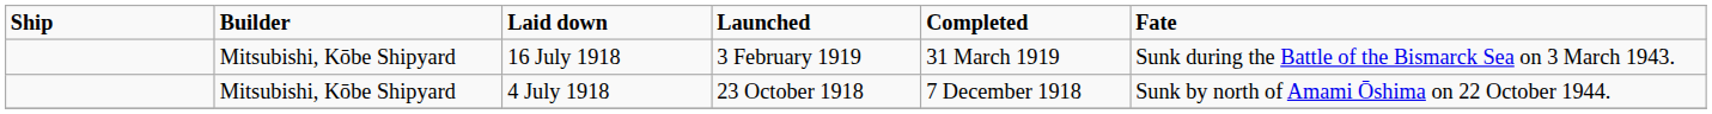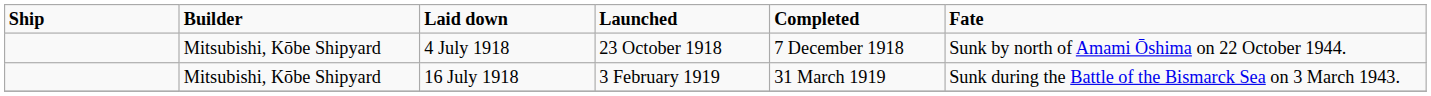rows swapped: 4 July 1918 <-> 16 July 1918
